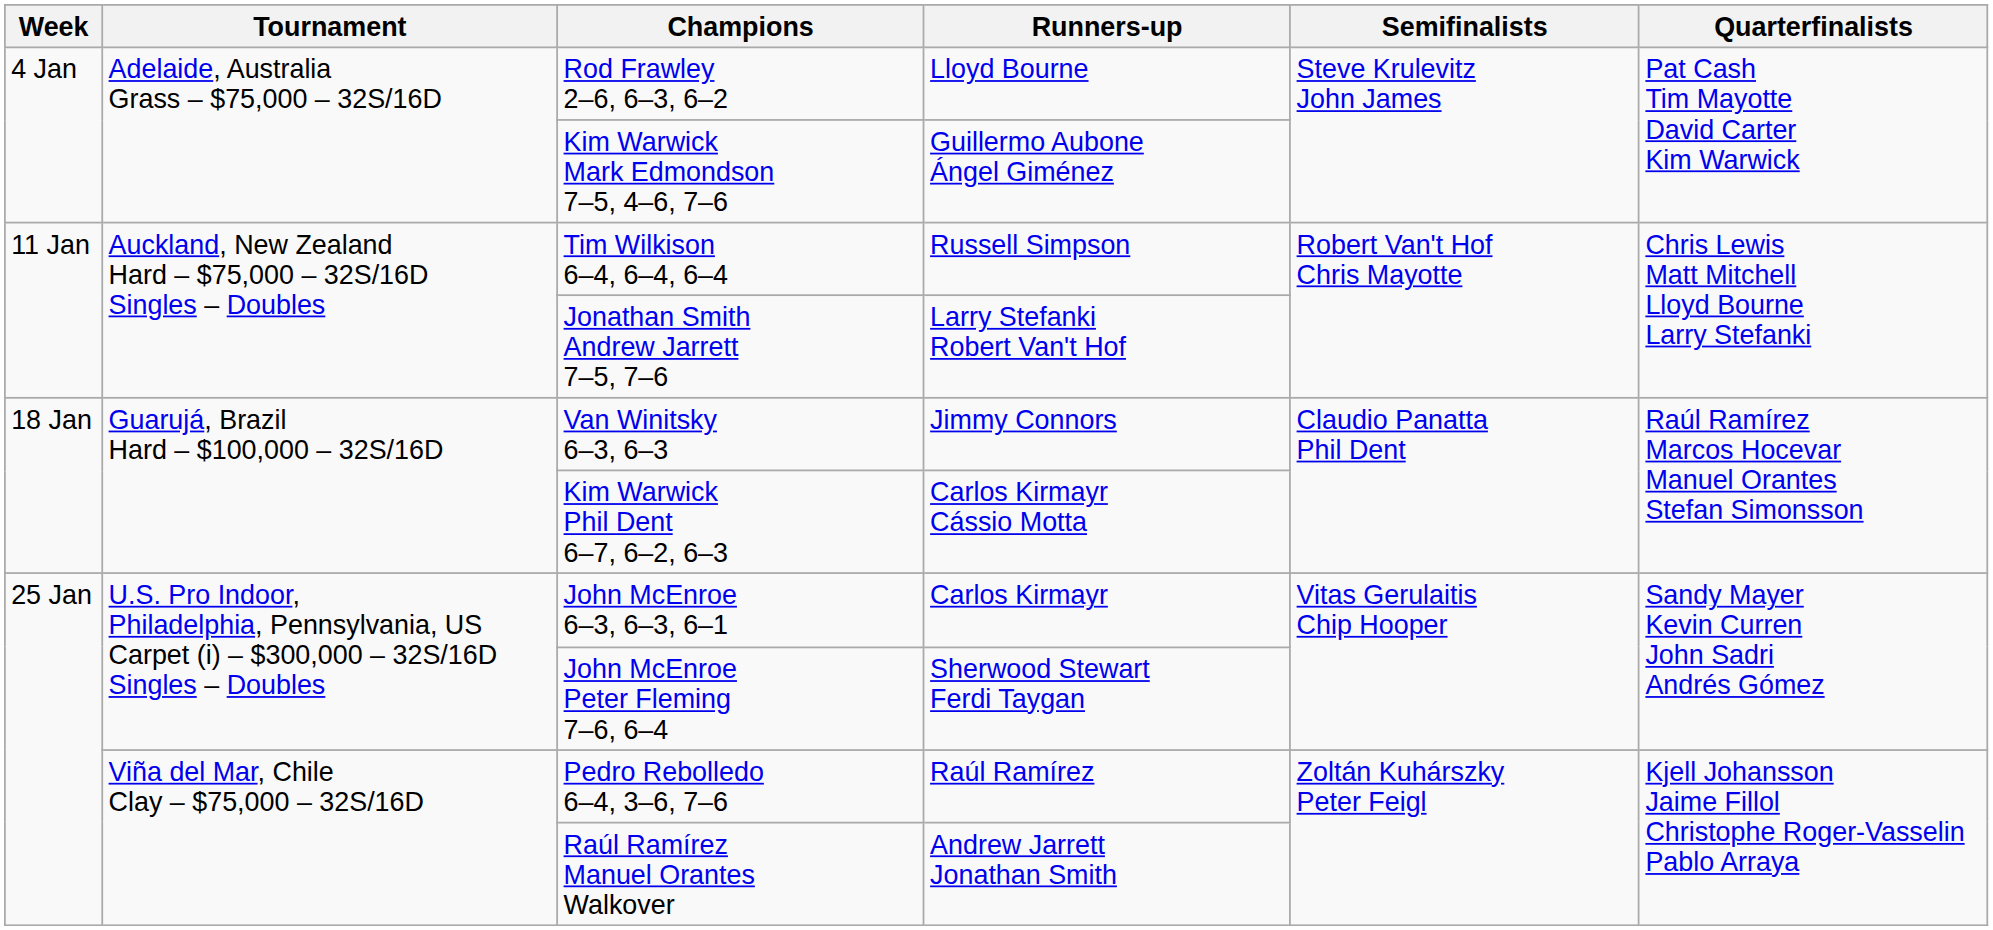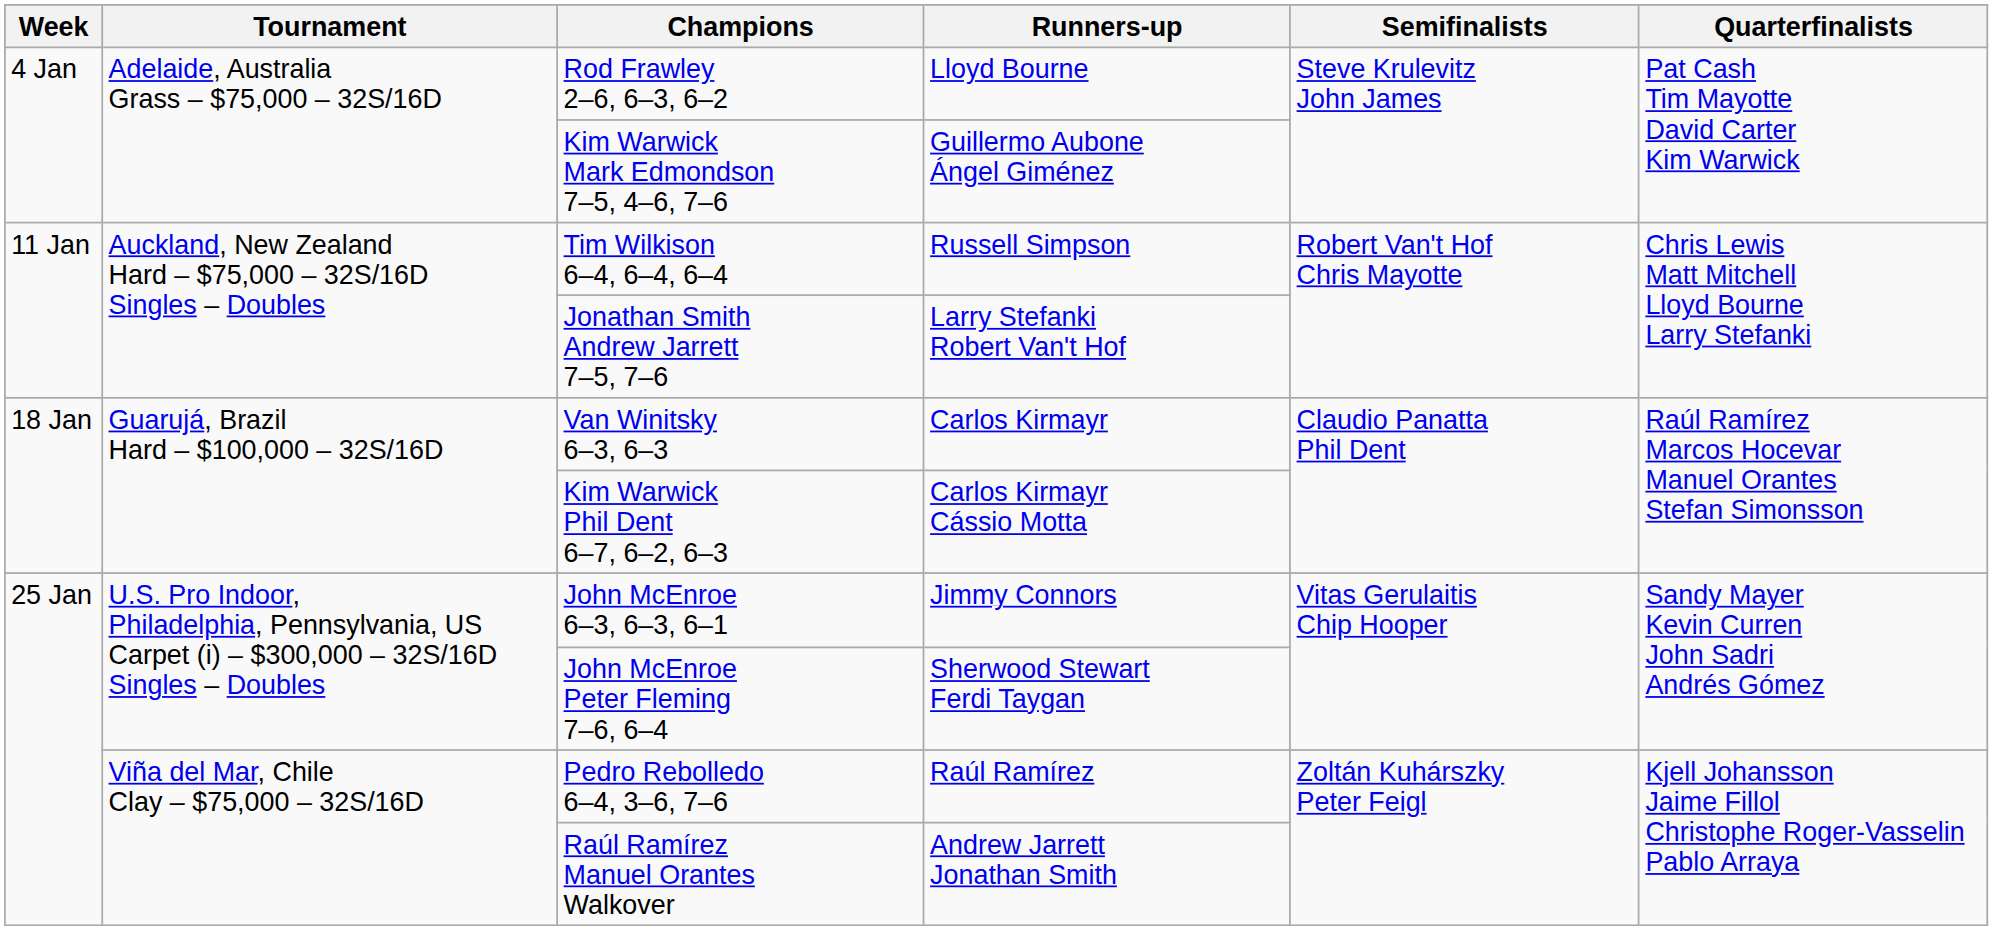Van Winitsky 6–3, 6–3 | Runners-up: Jimmy Connors -> Carlos Kirmayr
John McEnroe 6–3, 6–3, 6–1 | Runners-up: Carlos Kirmayr -> Jimmy Connors
